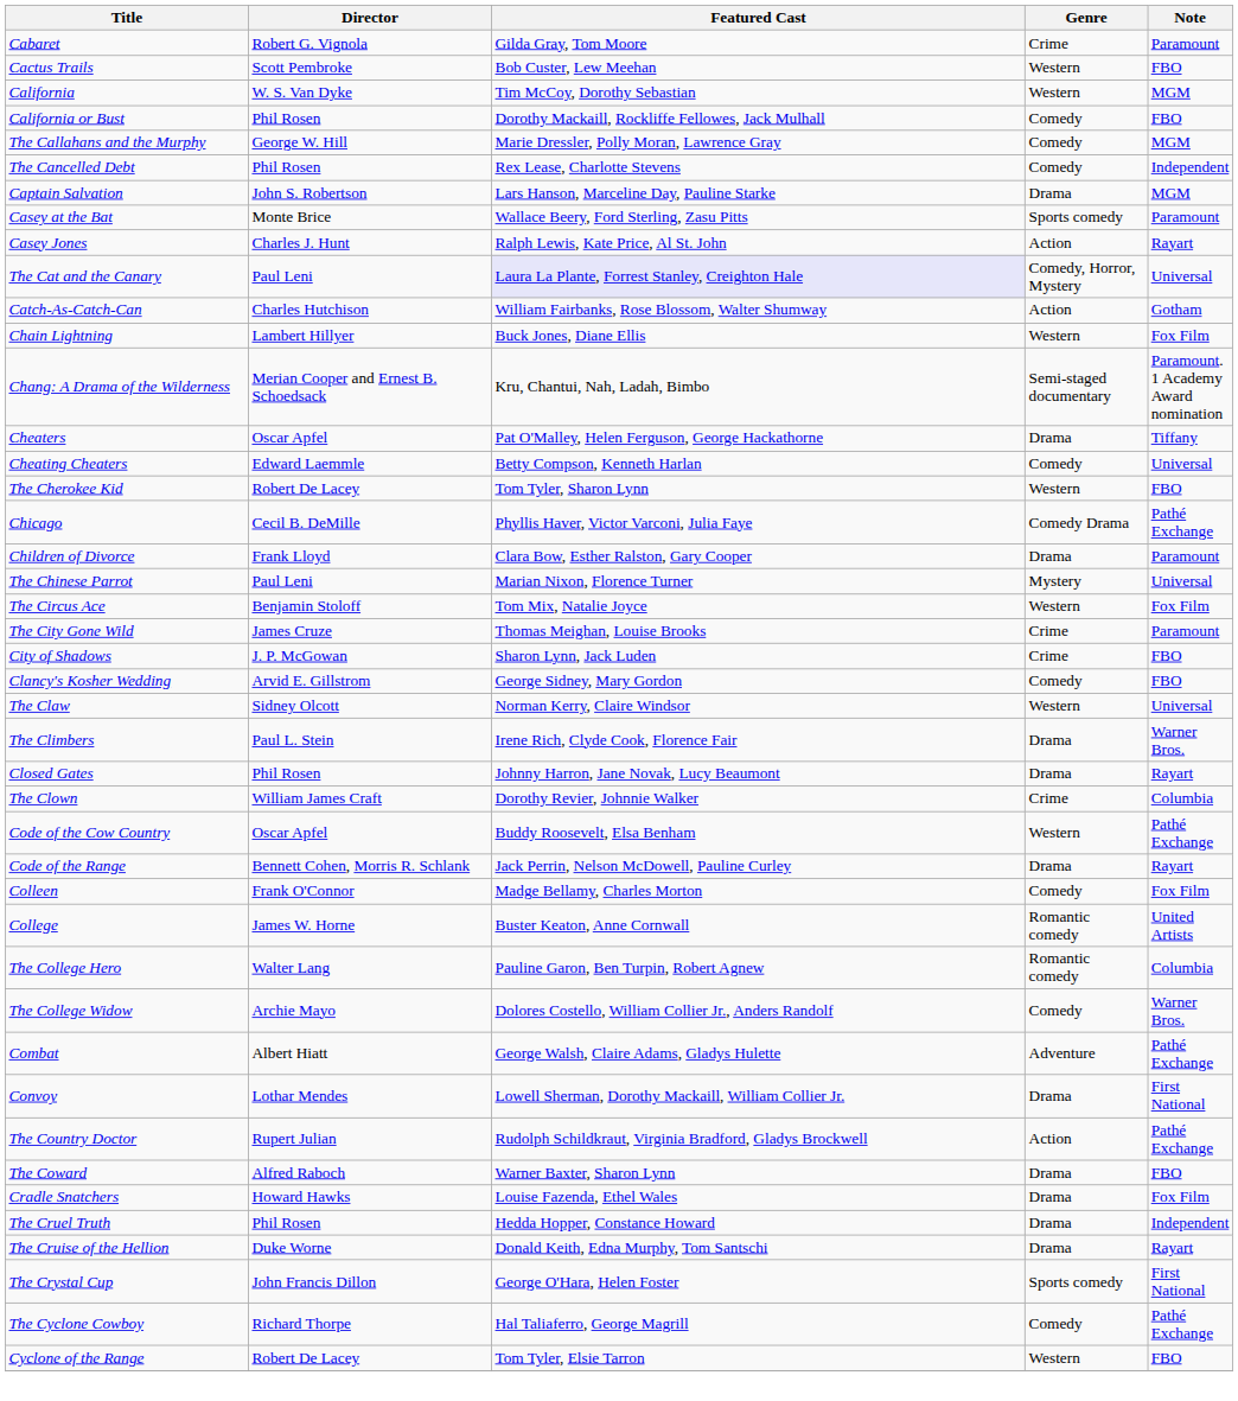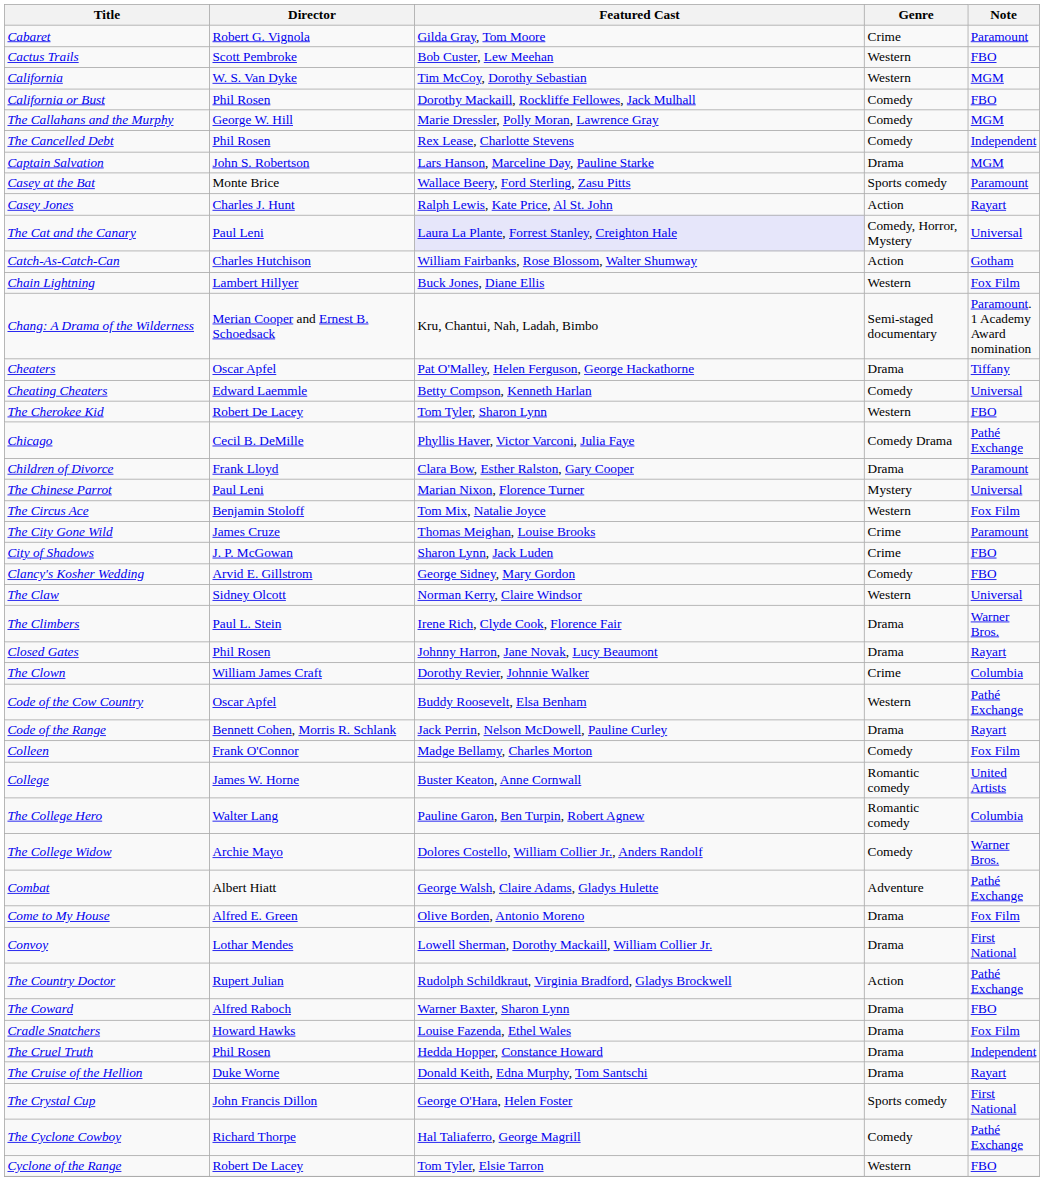+ row: Come to My House | Alfred E. Green | Olive Borden, Antonio Moreno | Drama | Fox Film
